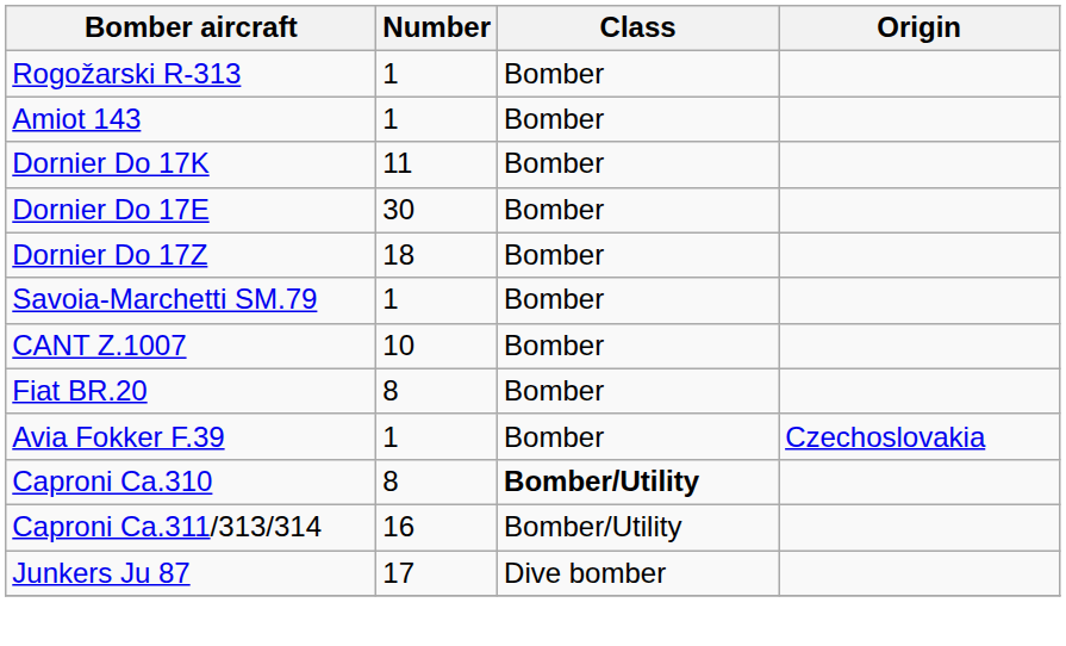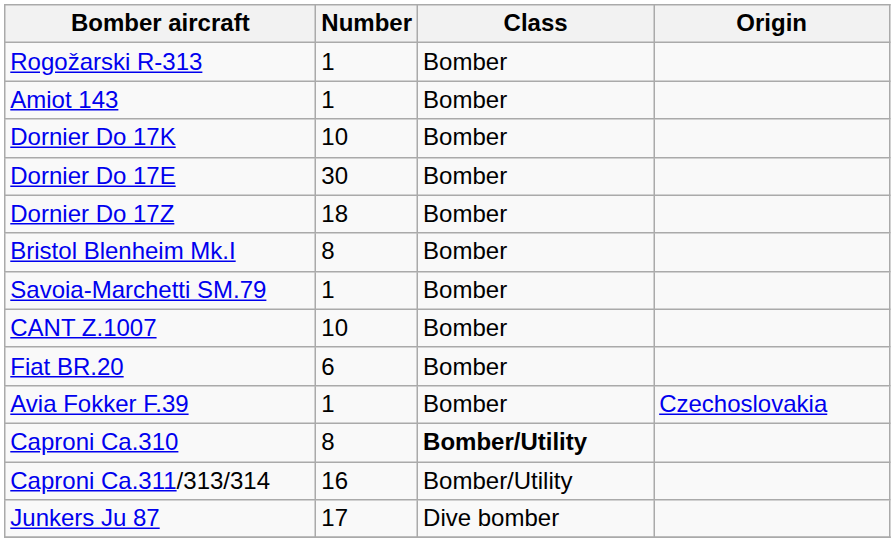Dornier Do 17K | Number: 11 -> 10
+ row: Bristol Blenheim Mk.I | 8 | Bomber
Fiat BR.20 | Number: 8 -> 6
